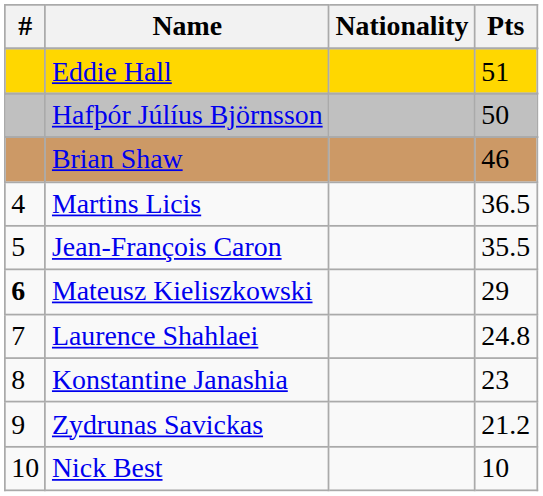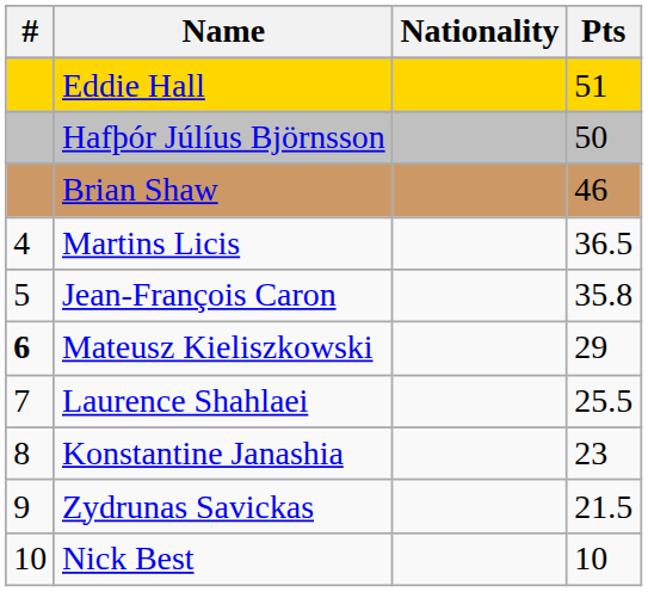Jean-François Caron | Pts: 35.5 -> 35.8
Laurence Shahlaei | Pts: 24.8 -> 25.5
Zydrunas Savickas | Pts: 21.2 -> 21.5
